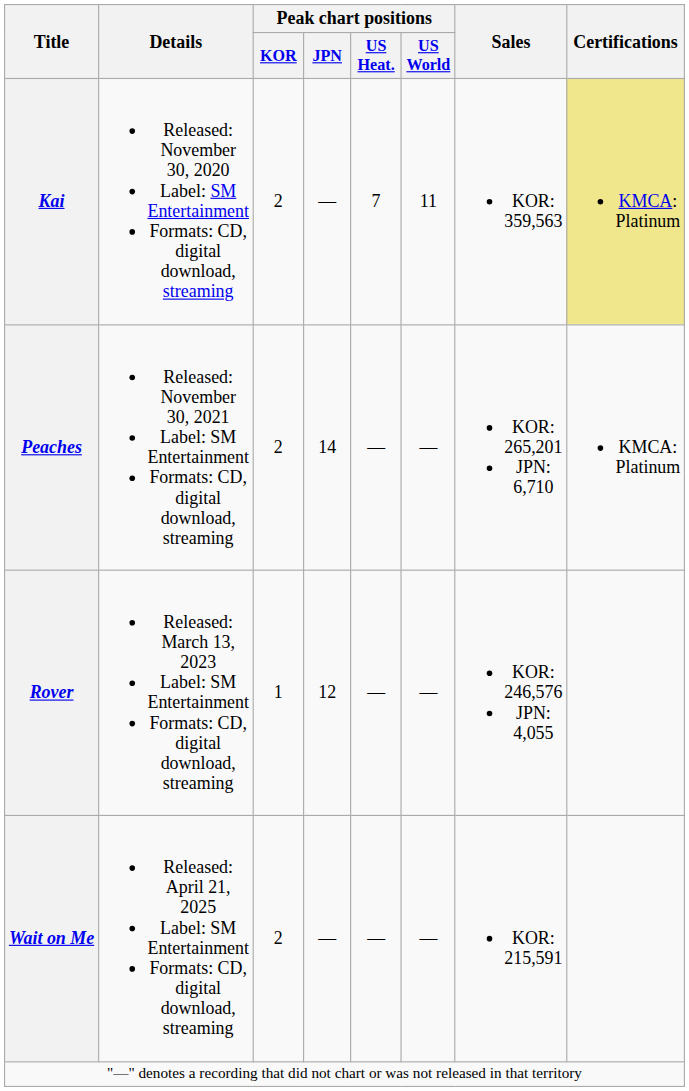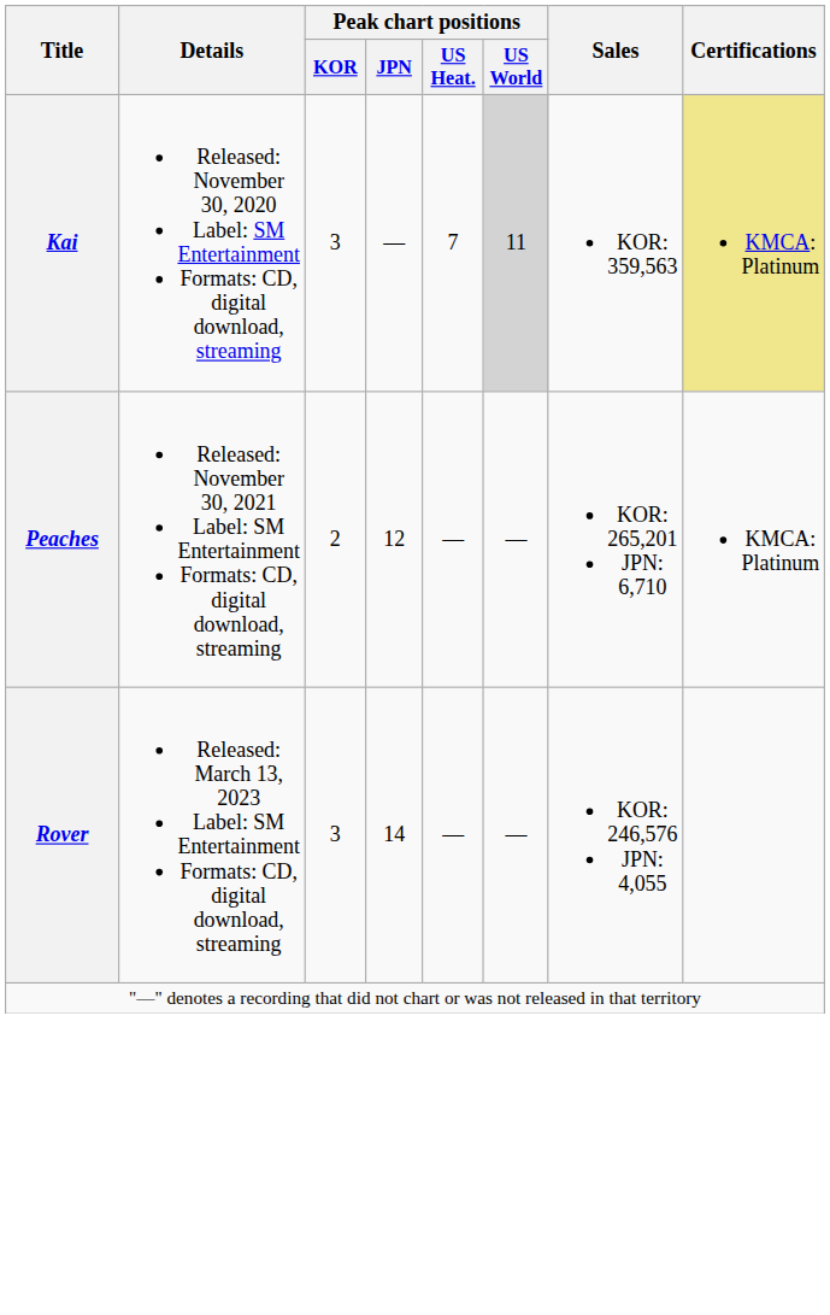Kai | Peak chart positions / KOR: 2 -> 3
Kai | Peak chart positions / US World: no background -> lightgrey background
Peaches | Peak chart positions / JPN: 14 -> 12
Rover | Peak chart positions / KOR: 1 -> 3
Rover | Peak chart positions / JPN: 12 -> 14
- row: Wait on Me | Released: April 21, 2025 Label: SM Entertainment Formats: CD, digital download, streaming | 2 | — | — | — | KOR: 215,591
